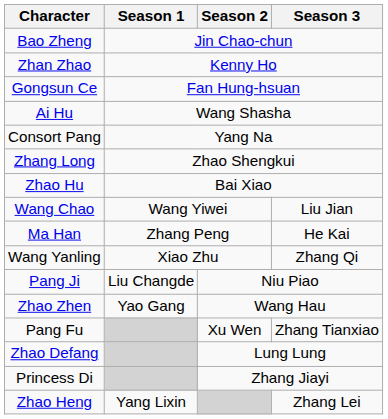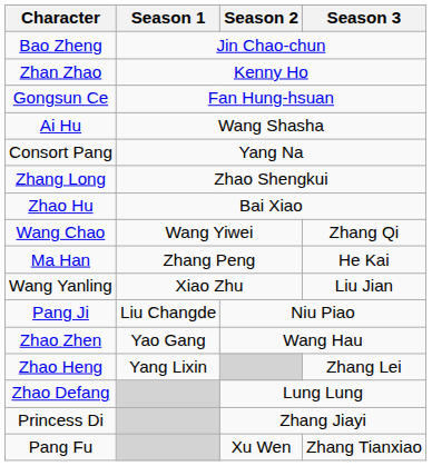Wang Chao | Season 3: Liu Jian -> Zhang Qi
Wang Yanling | Season 3: Zhang Qi -> Liu Jian
rows swapped: Zhao Heng <-> Pang Fu
